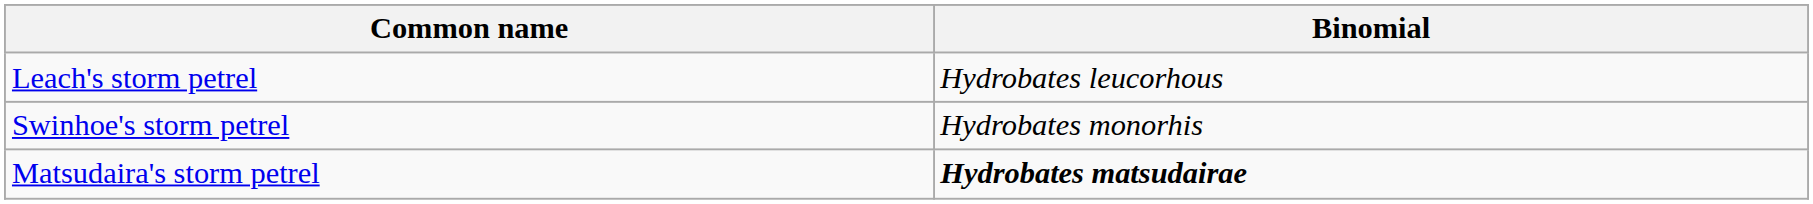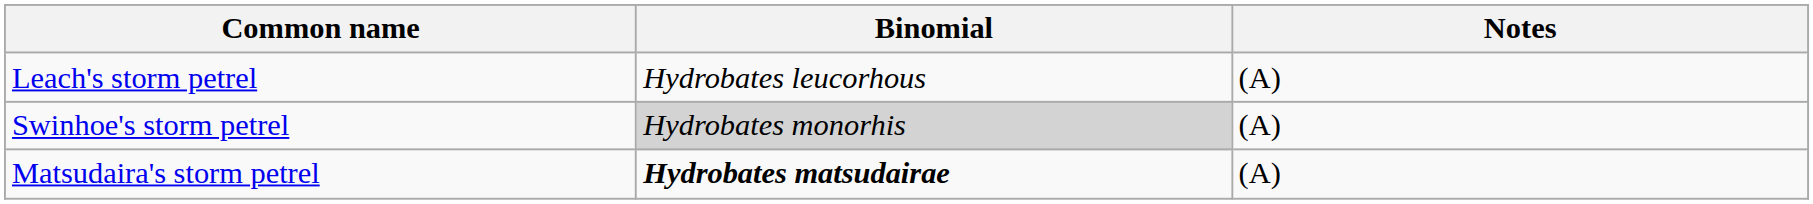+ column: Notes | (A) | (A) | (A)
Swinhoe's storm petrel | Binomial: no background -> lightgrey background
